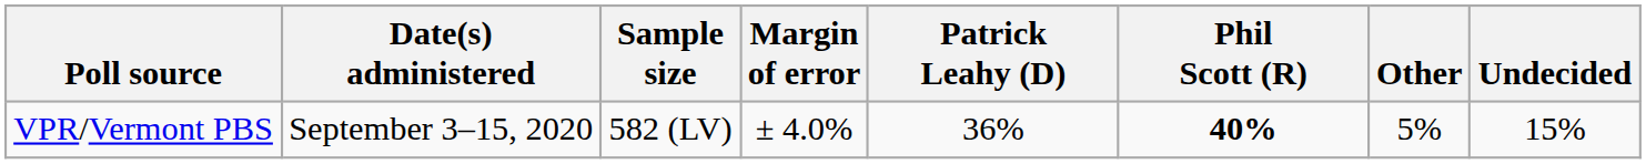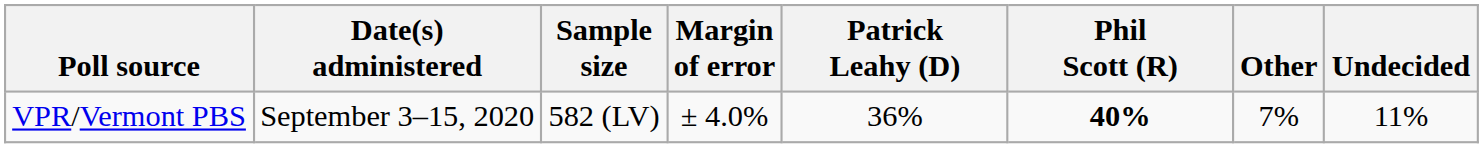VPR/Vermont PBS | Other: 5% -> 7%
VPR/Vermont PBS | Undecided: 15% -> 11%
